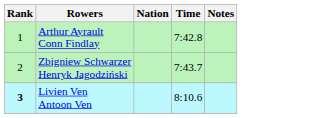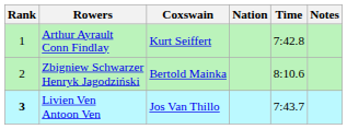+ column: Coxswain | Kurt Seiffert | Bertold Mainka | Jos Van Thillo
Zbigniew Schwarzer Henryk Jagodziński | Time: 7:43.7 -> 8:10.6
Livien Ven Antoon Ven | Time: 8:10.6 -> 7:43.7
